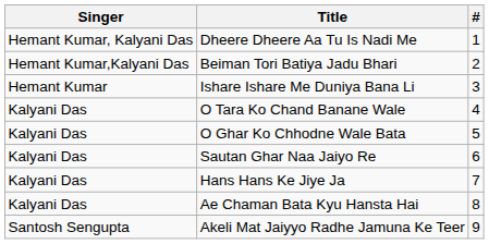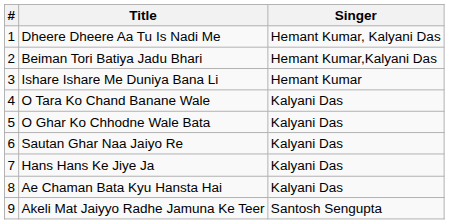columns swapped: # <-> Singer
